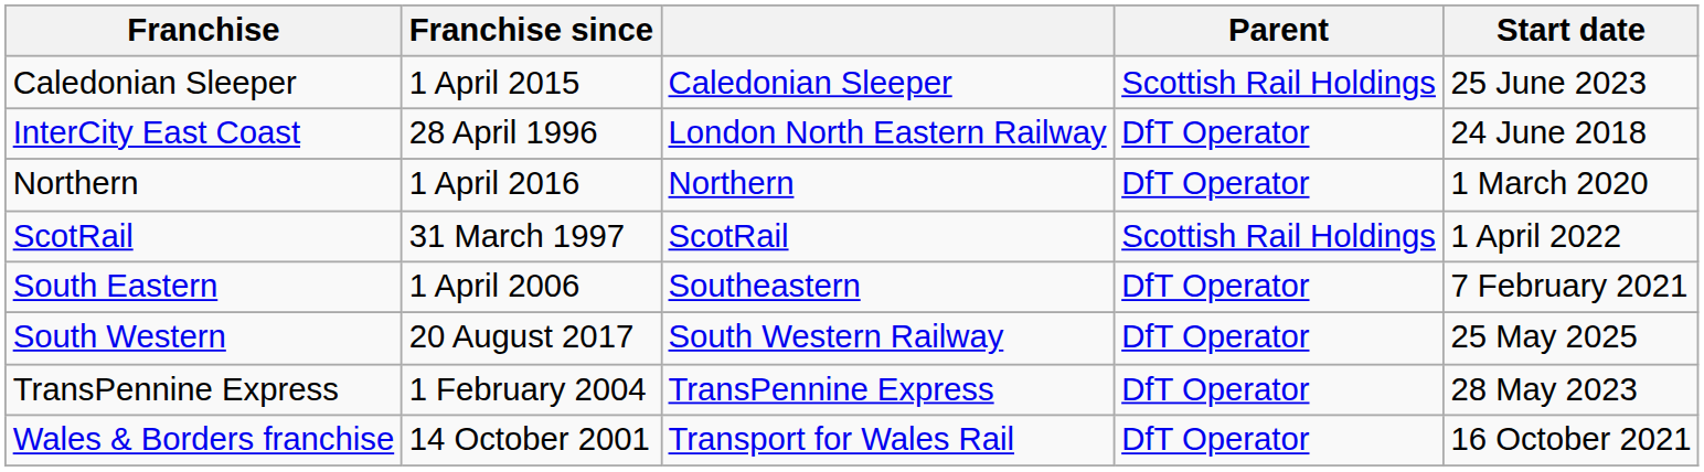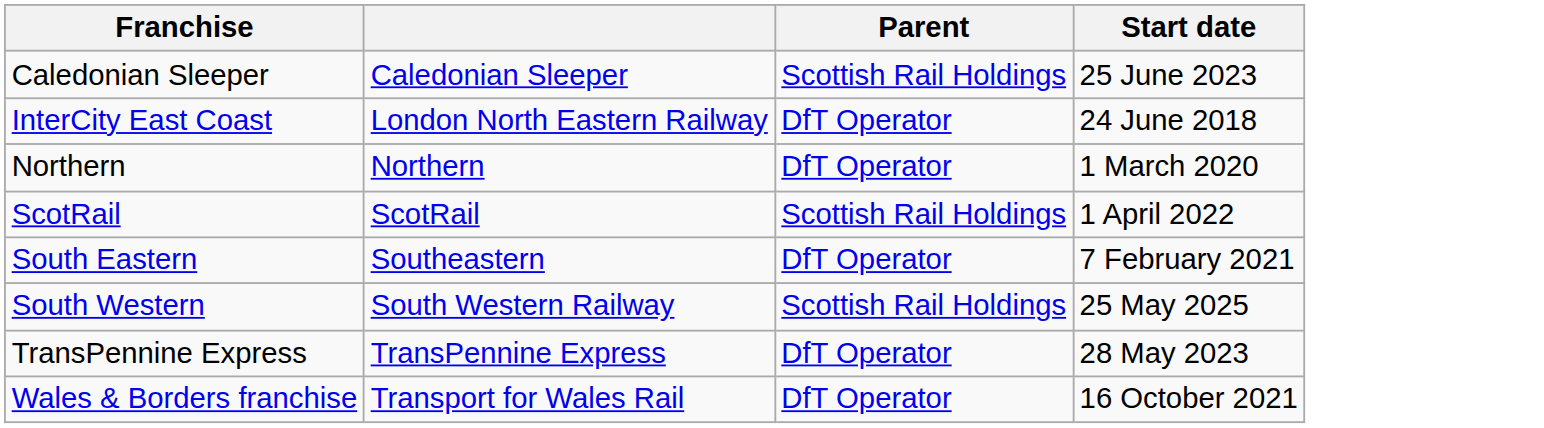- column: Franchise since | 1 April 2015 | 28 April 1996 | 1 April 2016 | 31 March 1997 | 1 April 2006 | 20 August 2017 | 1 February 2004 | 14 October 2001
South Western | Parent: DfT Operator -> Scottish Rail Holdings
